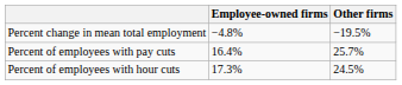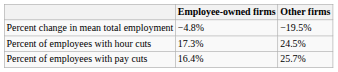rows swapped: Percent of employees with pay cuts <-> Percent of employees with hour cuts
